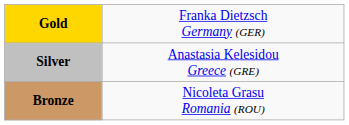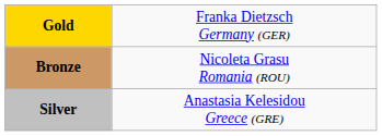rows swapped: Silver <-> Bronze
